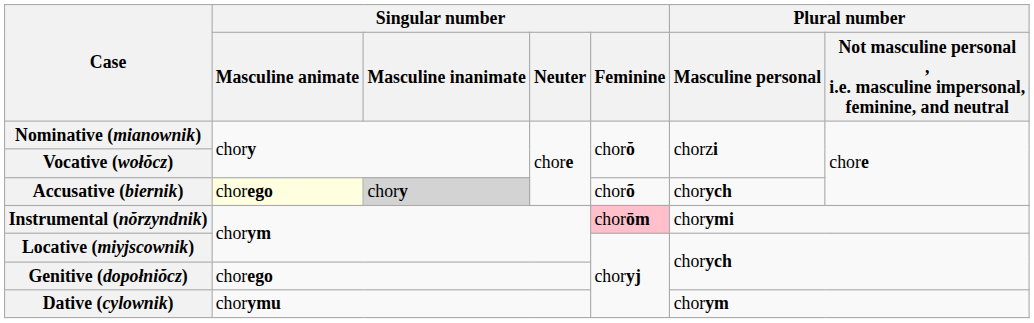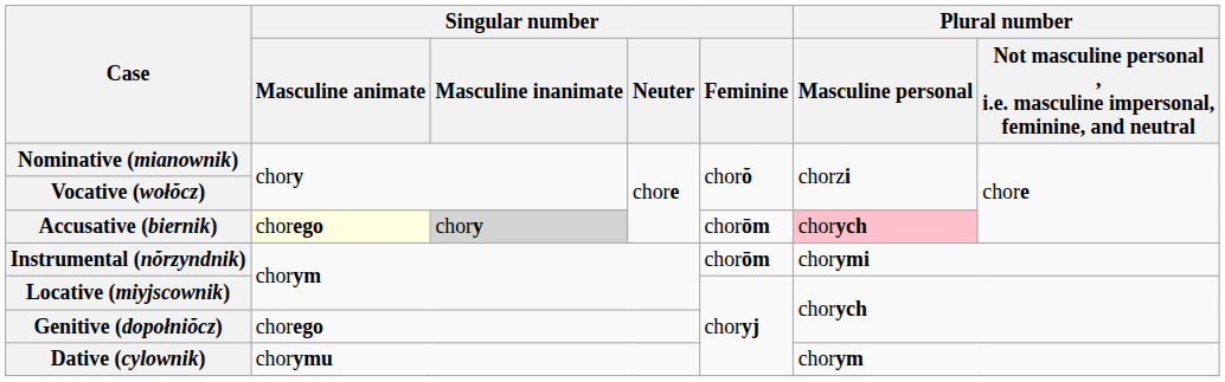Accusative (biernik) | Singular number / Feminine: chorõ -> chorōm
Accusative (biernik) | Plural number / Masculine personal: no background -> pink background
Instrumental (nŏrzyndnik) | Singular number / Feminine: pink background -> no background
